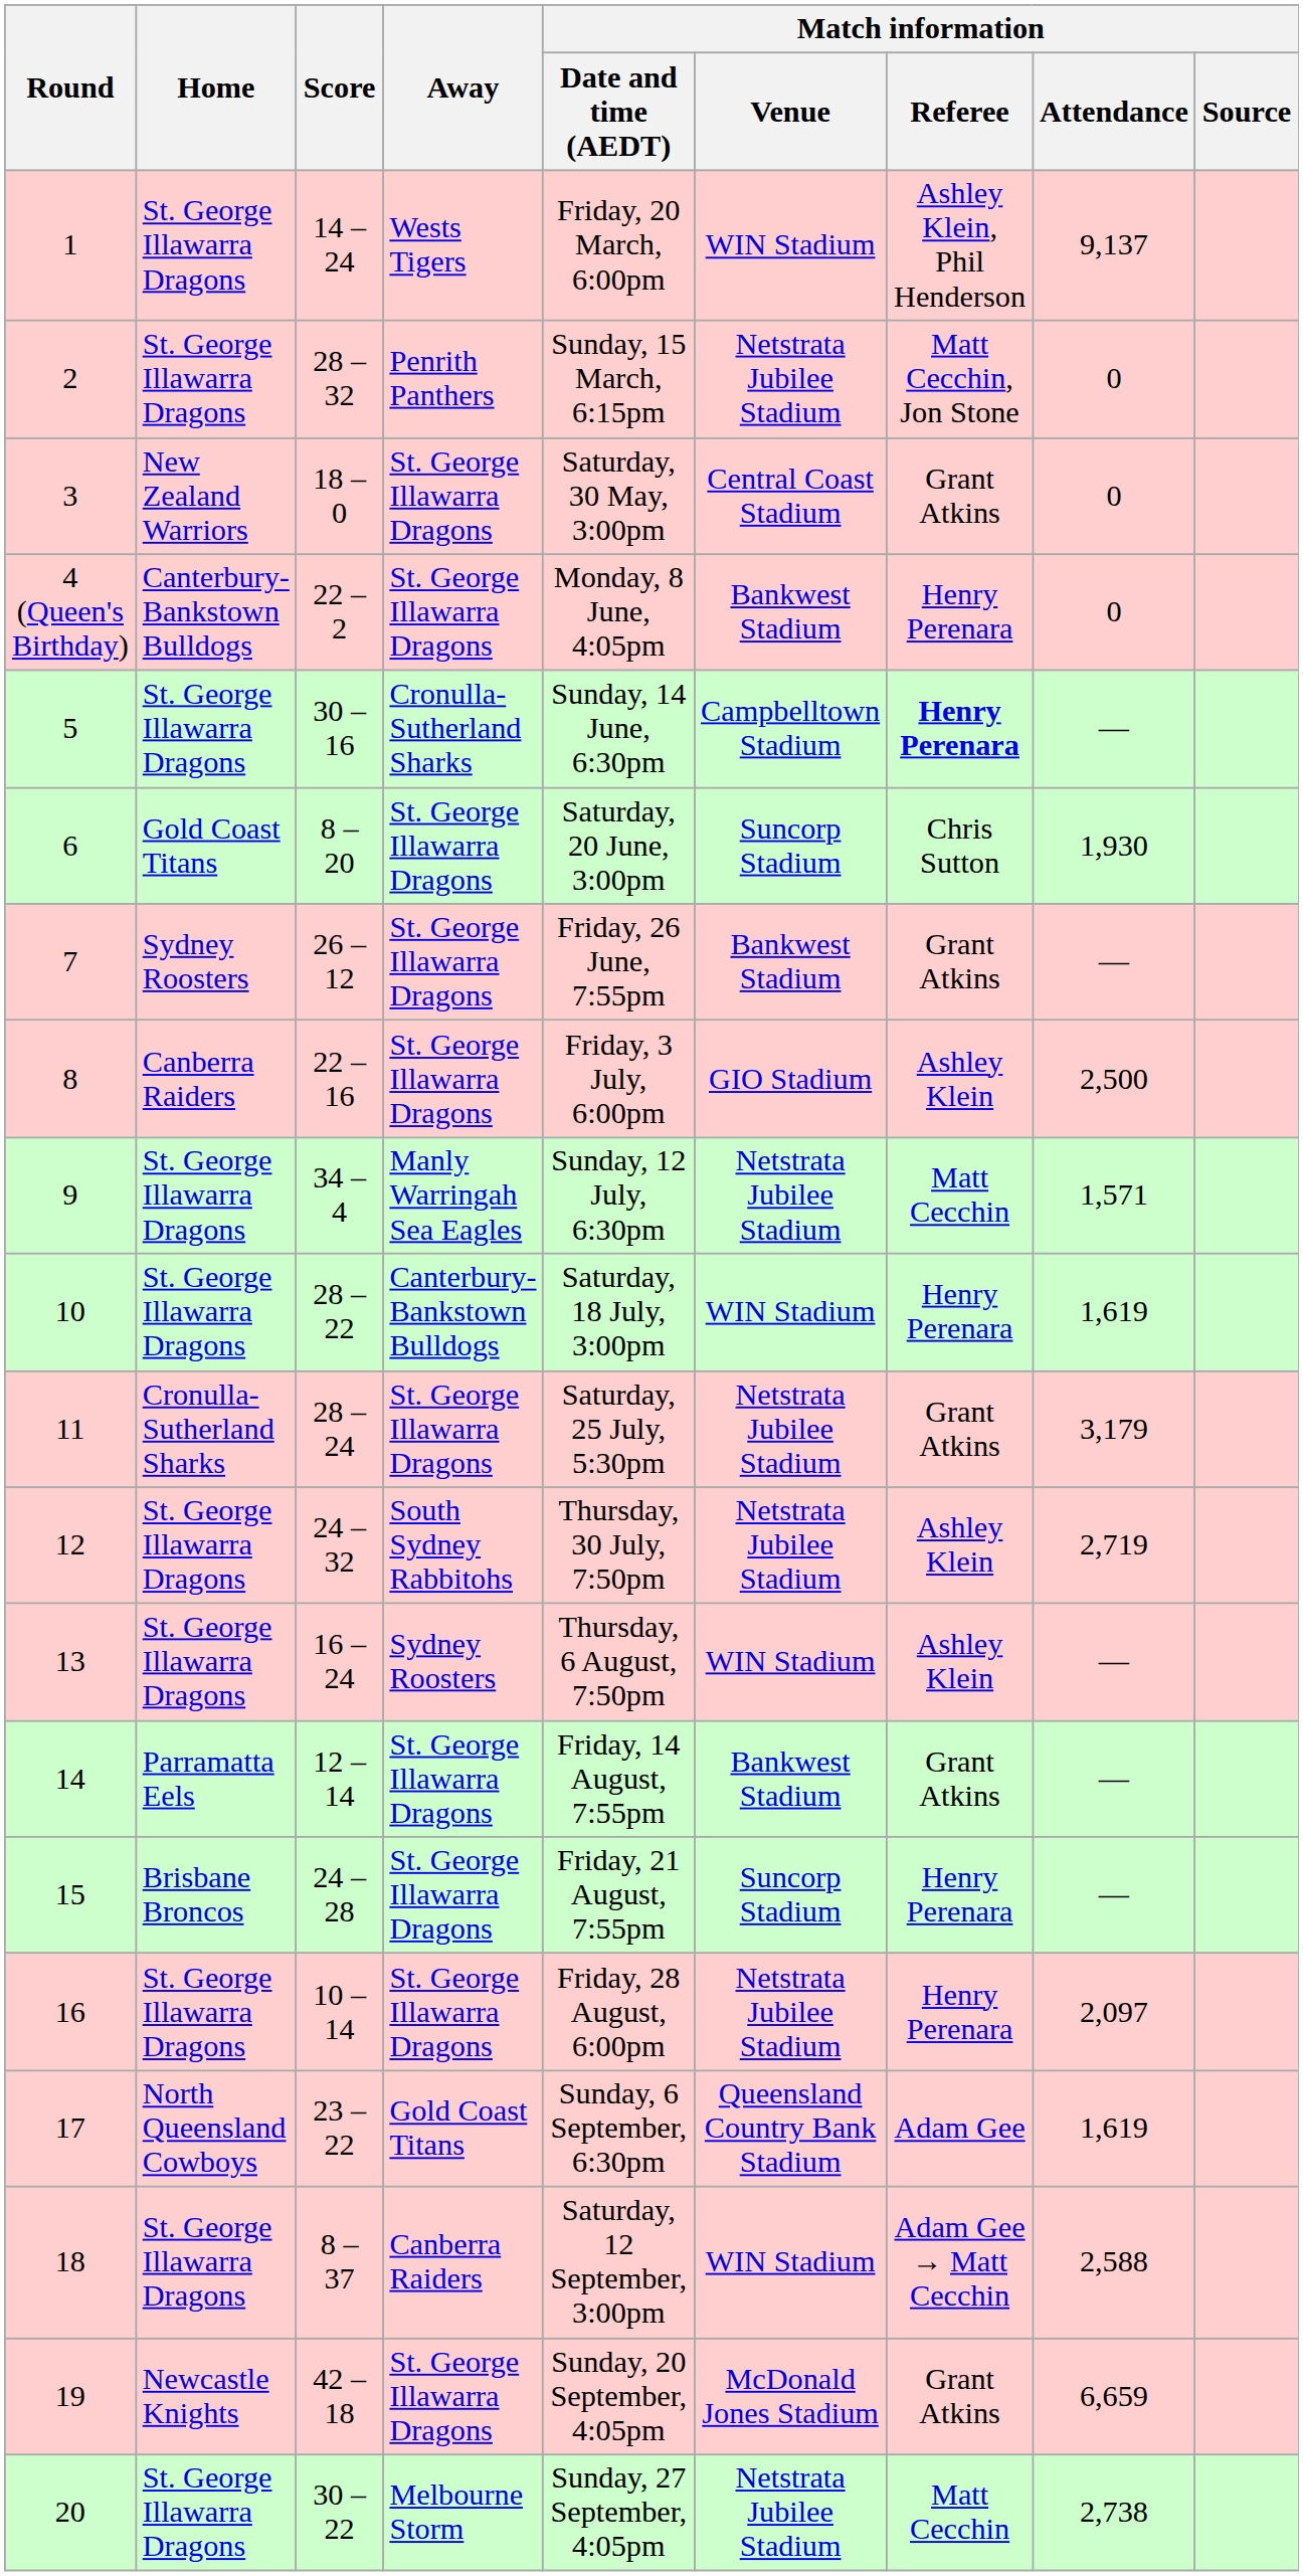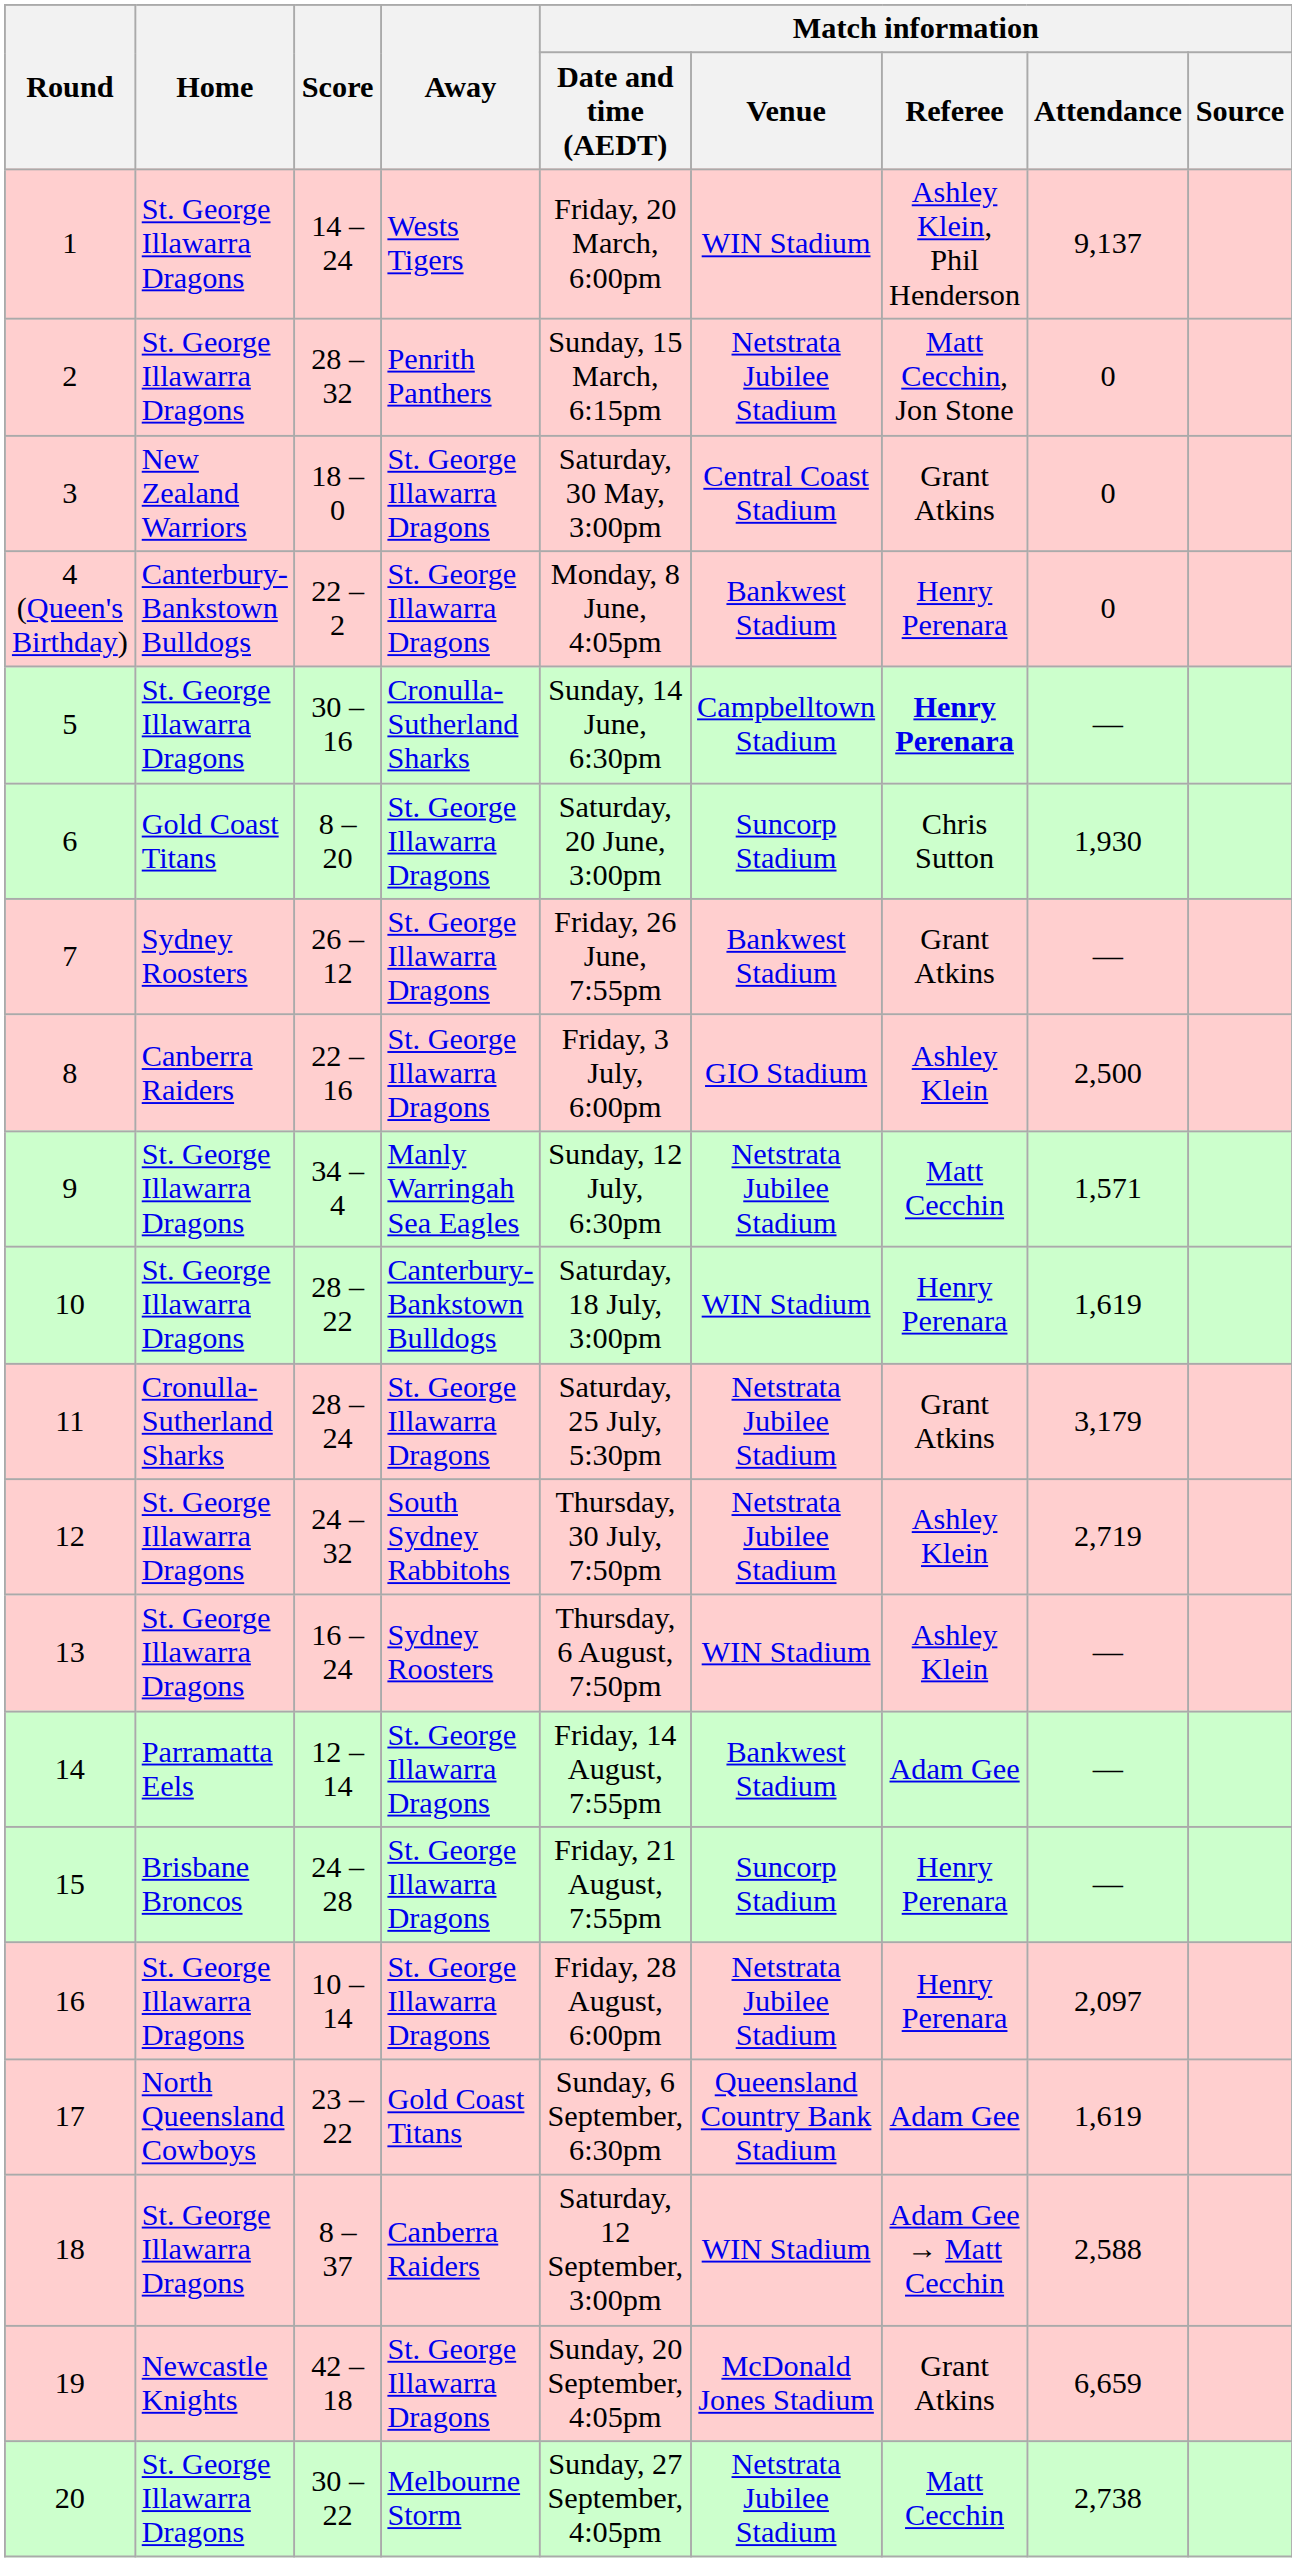14 | Match information / Referee: Grant Atkins -> Adam Gee
